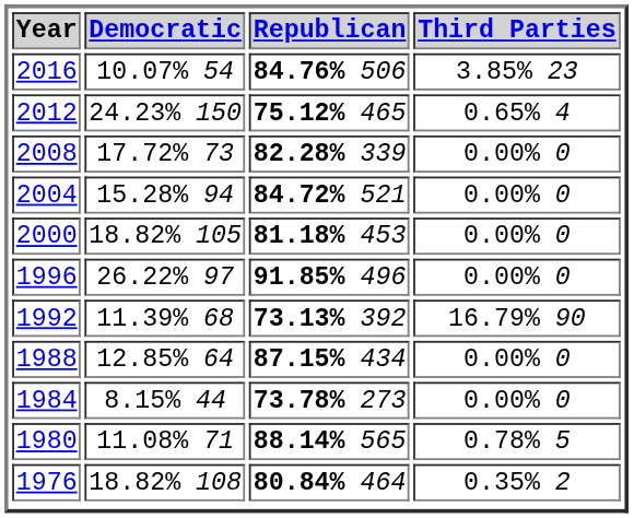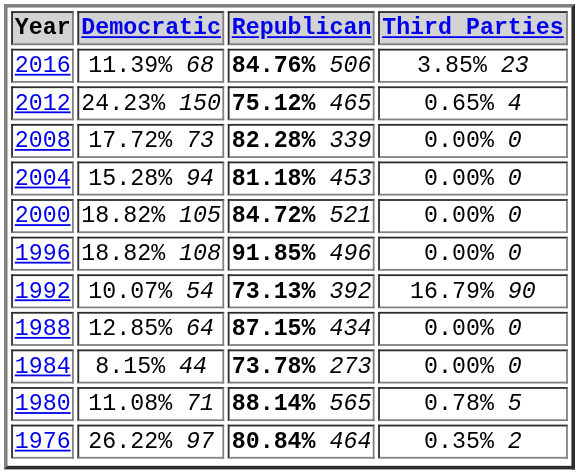2016 | Democratic: 10.07% 54 -> 11.39% 68
2004 | Republican: 84.72% 521 -> 81.18% 453
2000 | Republican: 81.18% 453 -> 84.72% 521
1996 | Democratic: 26.22% 97 -> 18.82% 108
1992 | Democratic: 11.39% 68 -> 10.07% 54
1976 | Democratic: 18.82% 108 -> 26.22% 97
